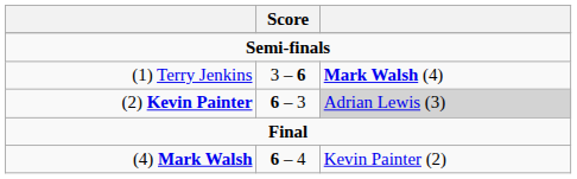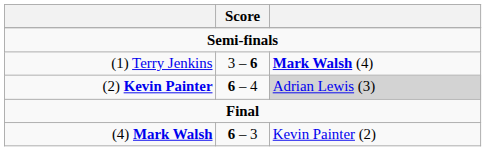(2) Kevin Painter | Score: 6 – 3 -> 6 – 4
(4) Mark Walsh | Score: 6 – 4 -> 6 – 3
